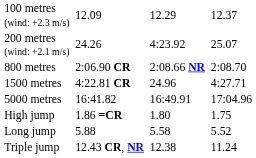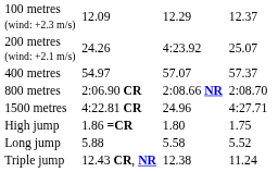+ row: 400 metres | 54.97 | 57.07 | 57.37
- row: 5000 metres | 16:41.82 | 16:49.91 | 17:04.96
